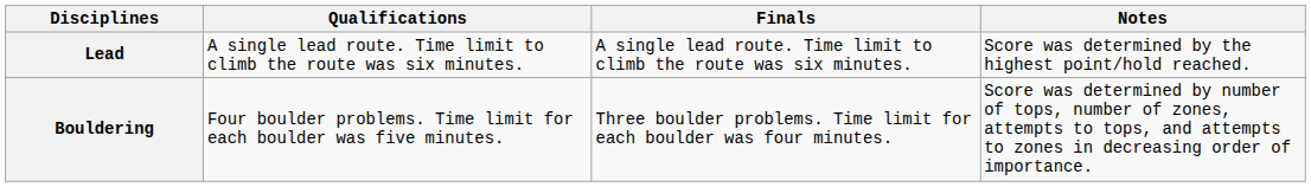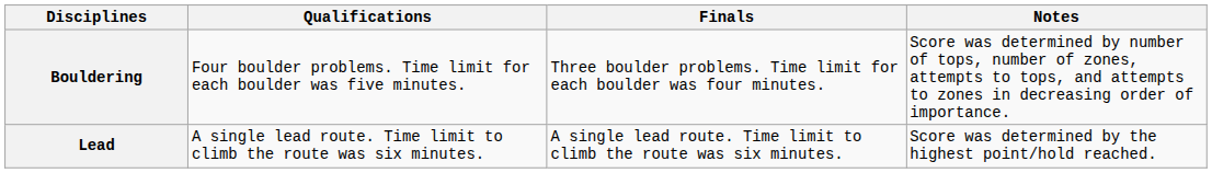rows swapped: Bouldering <-> Lead
